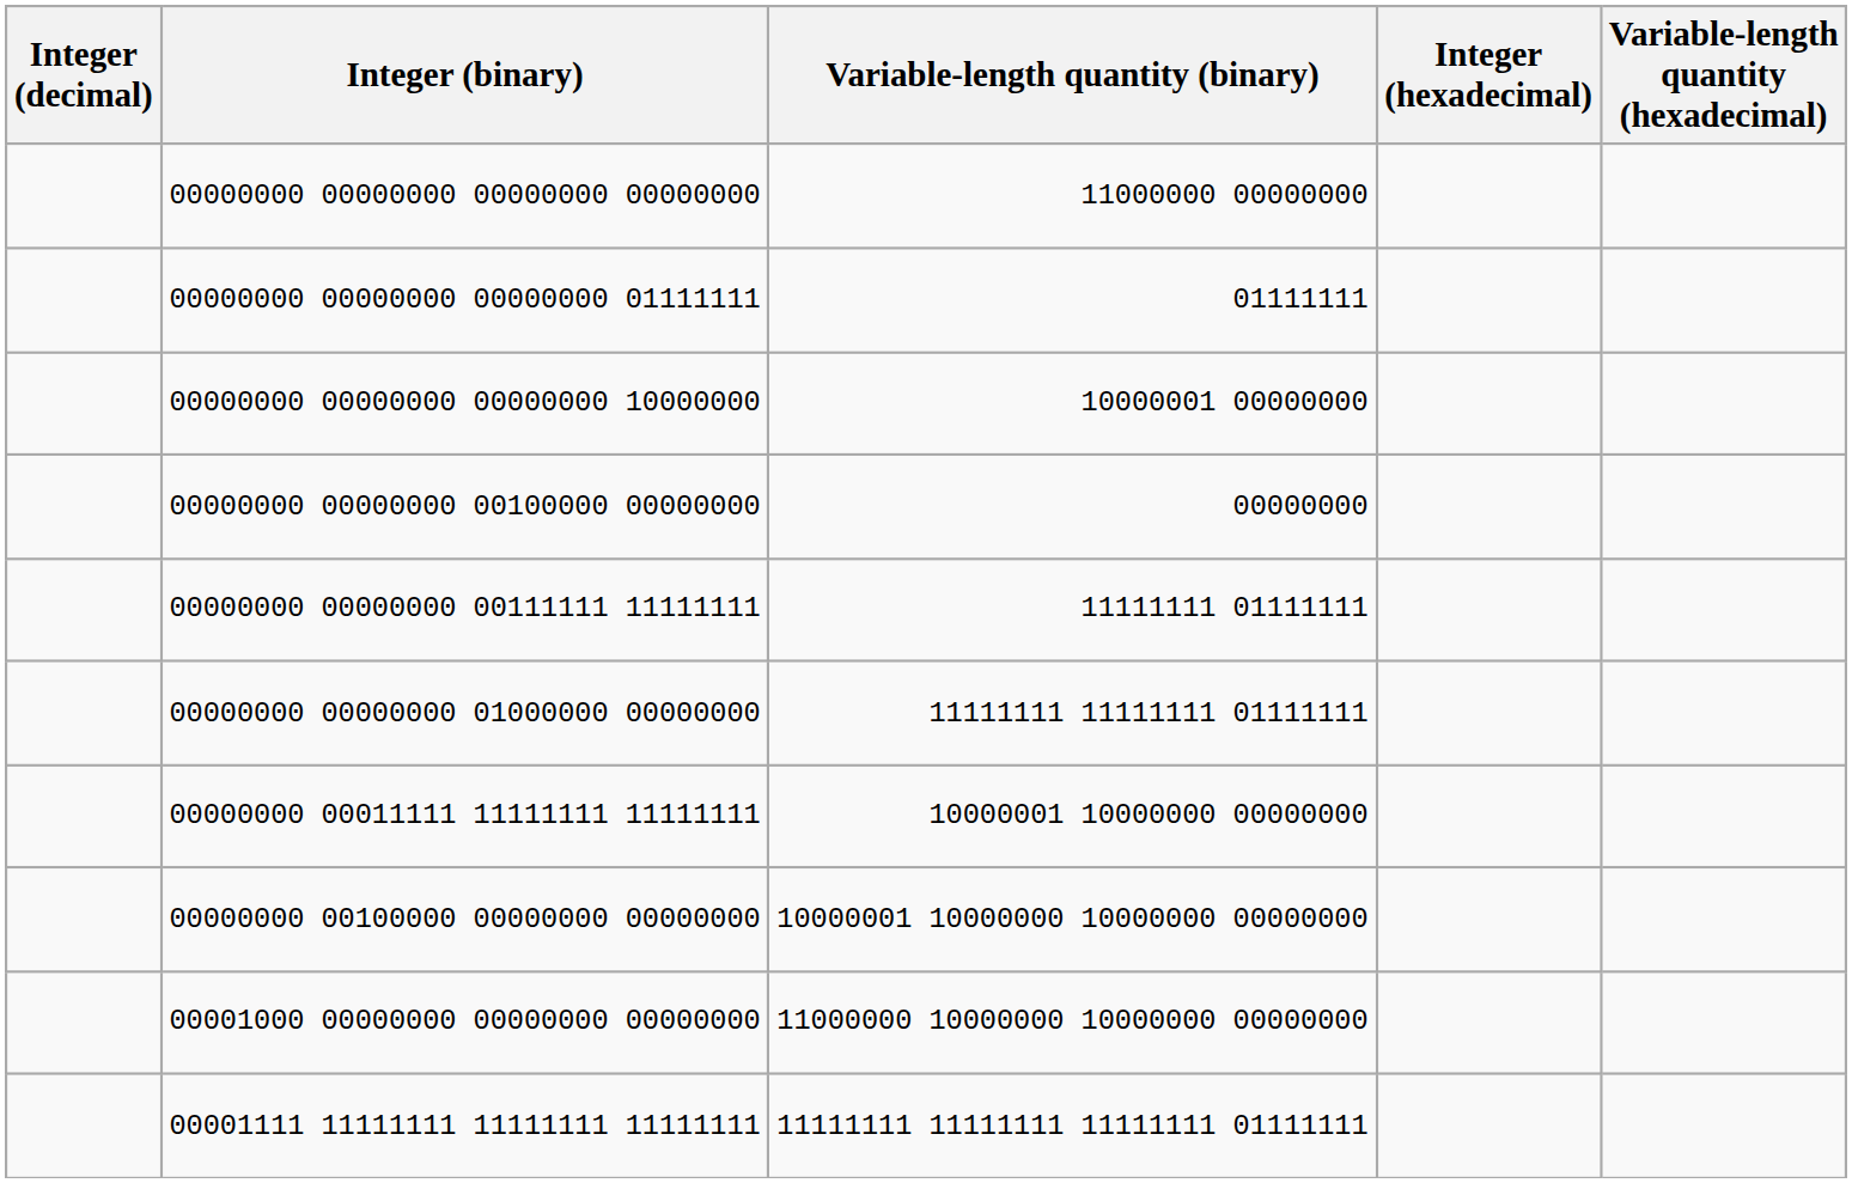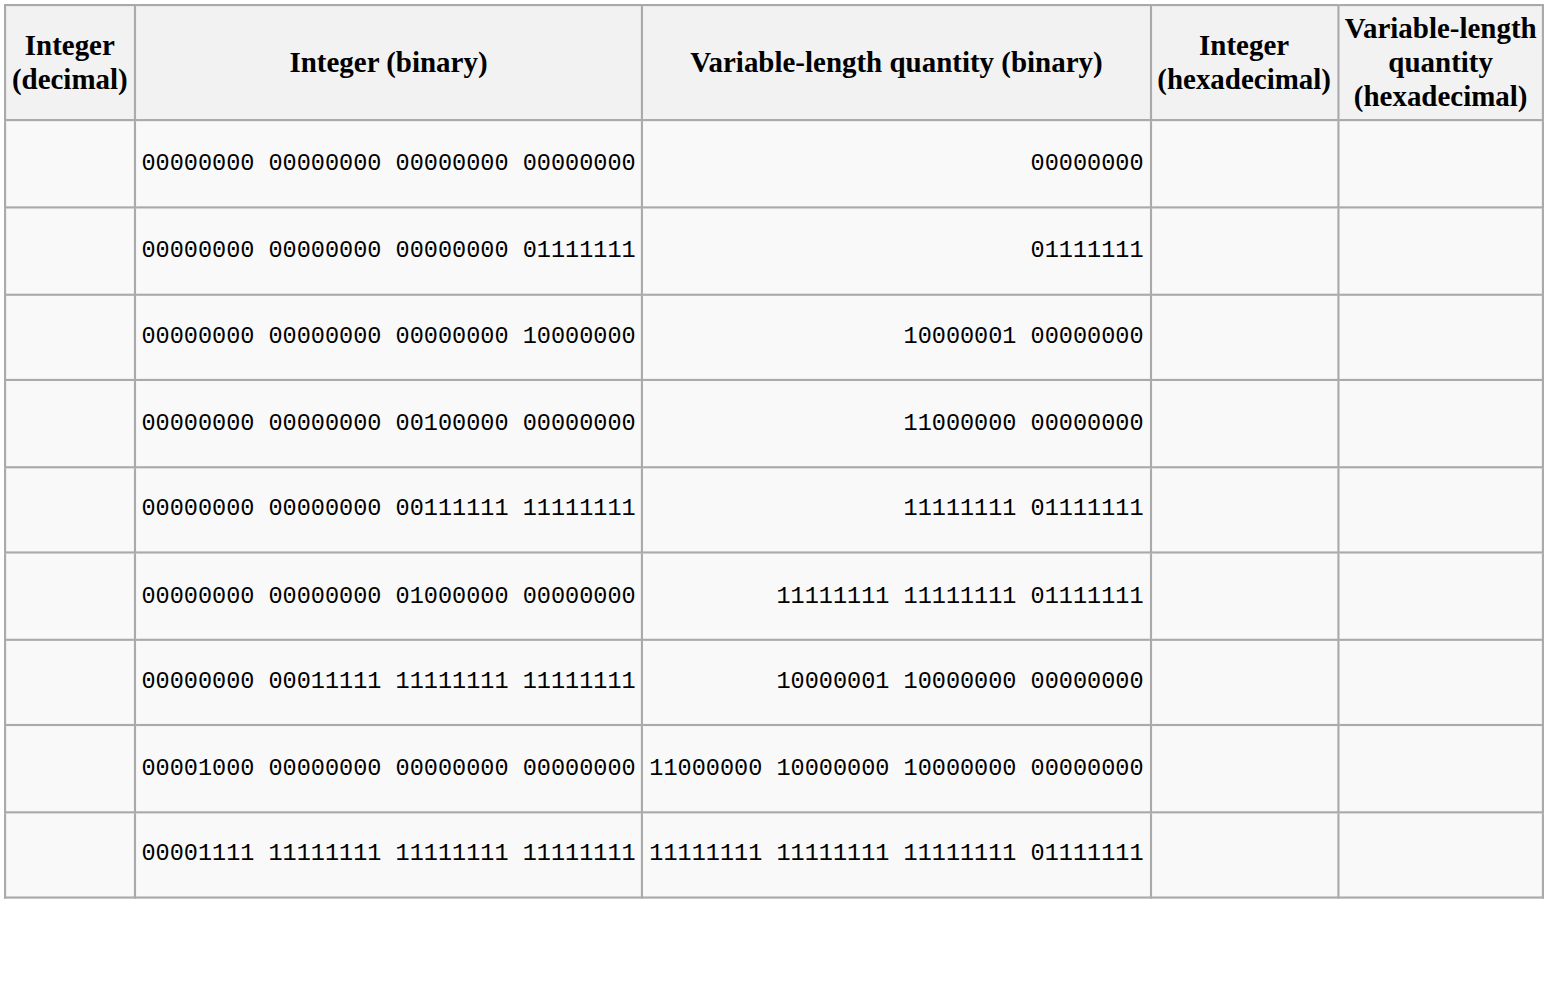00000000 00000000 00000000 00000000 | Variable-length quantity (binary): 11000000 00000000 -> 00000000
00000000 00000000 00100000 00000000 | Variable-length quantity (binary): 00000000 -> 11000000 00000000
- row: 00000000 00100000 00000000 00000000 | 10000001 10000000 10000000 00000000
